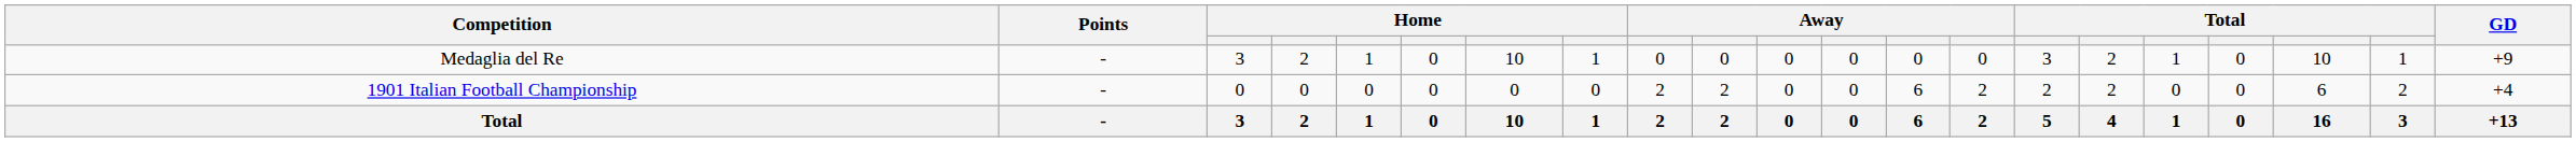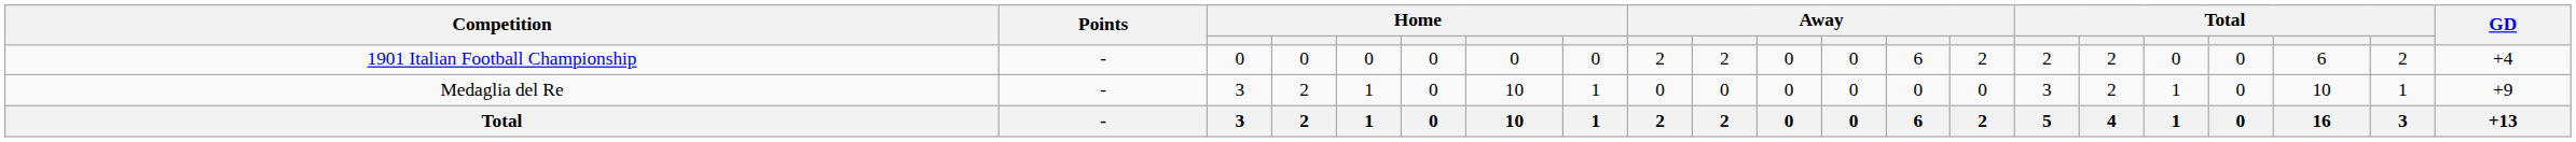rows swapped: 1901 Italian Football Championship <-> Medaglia del Re
